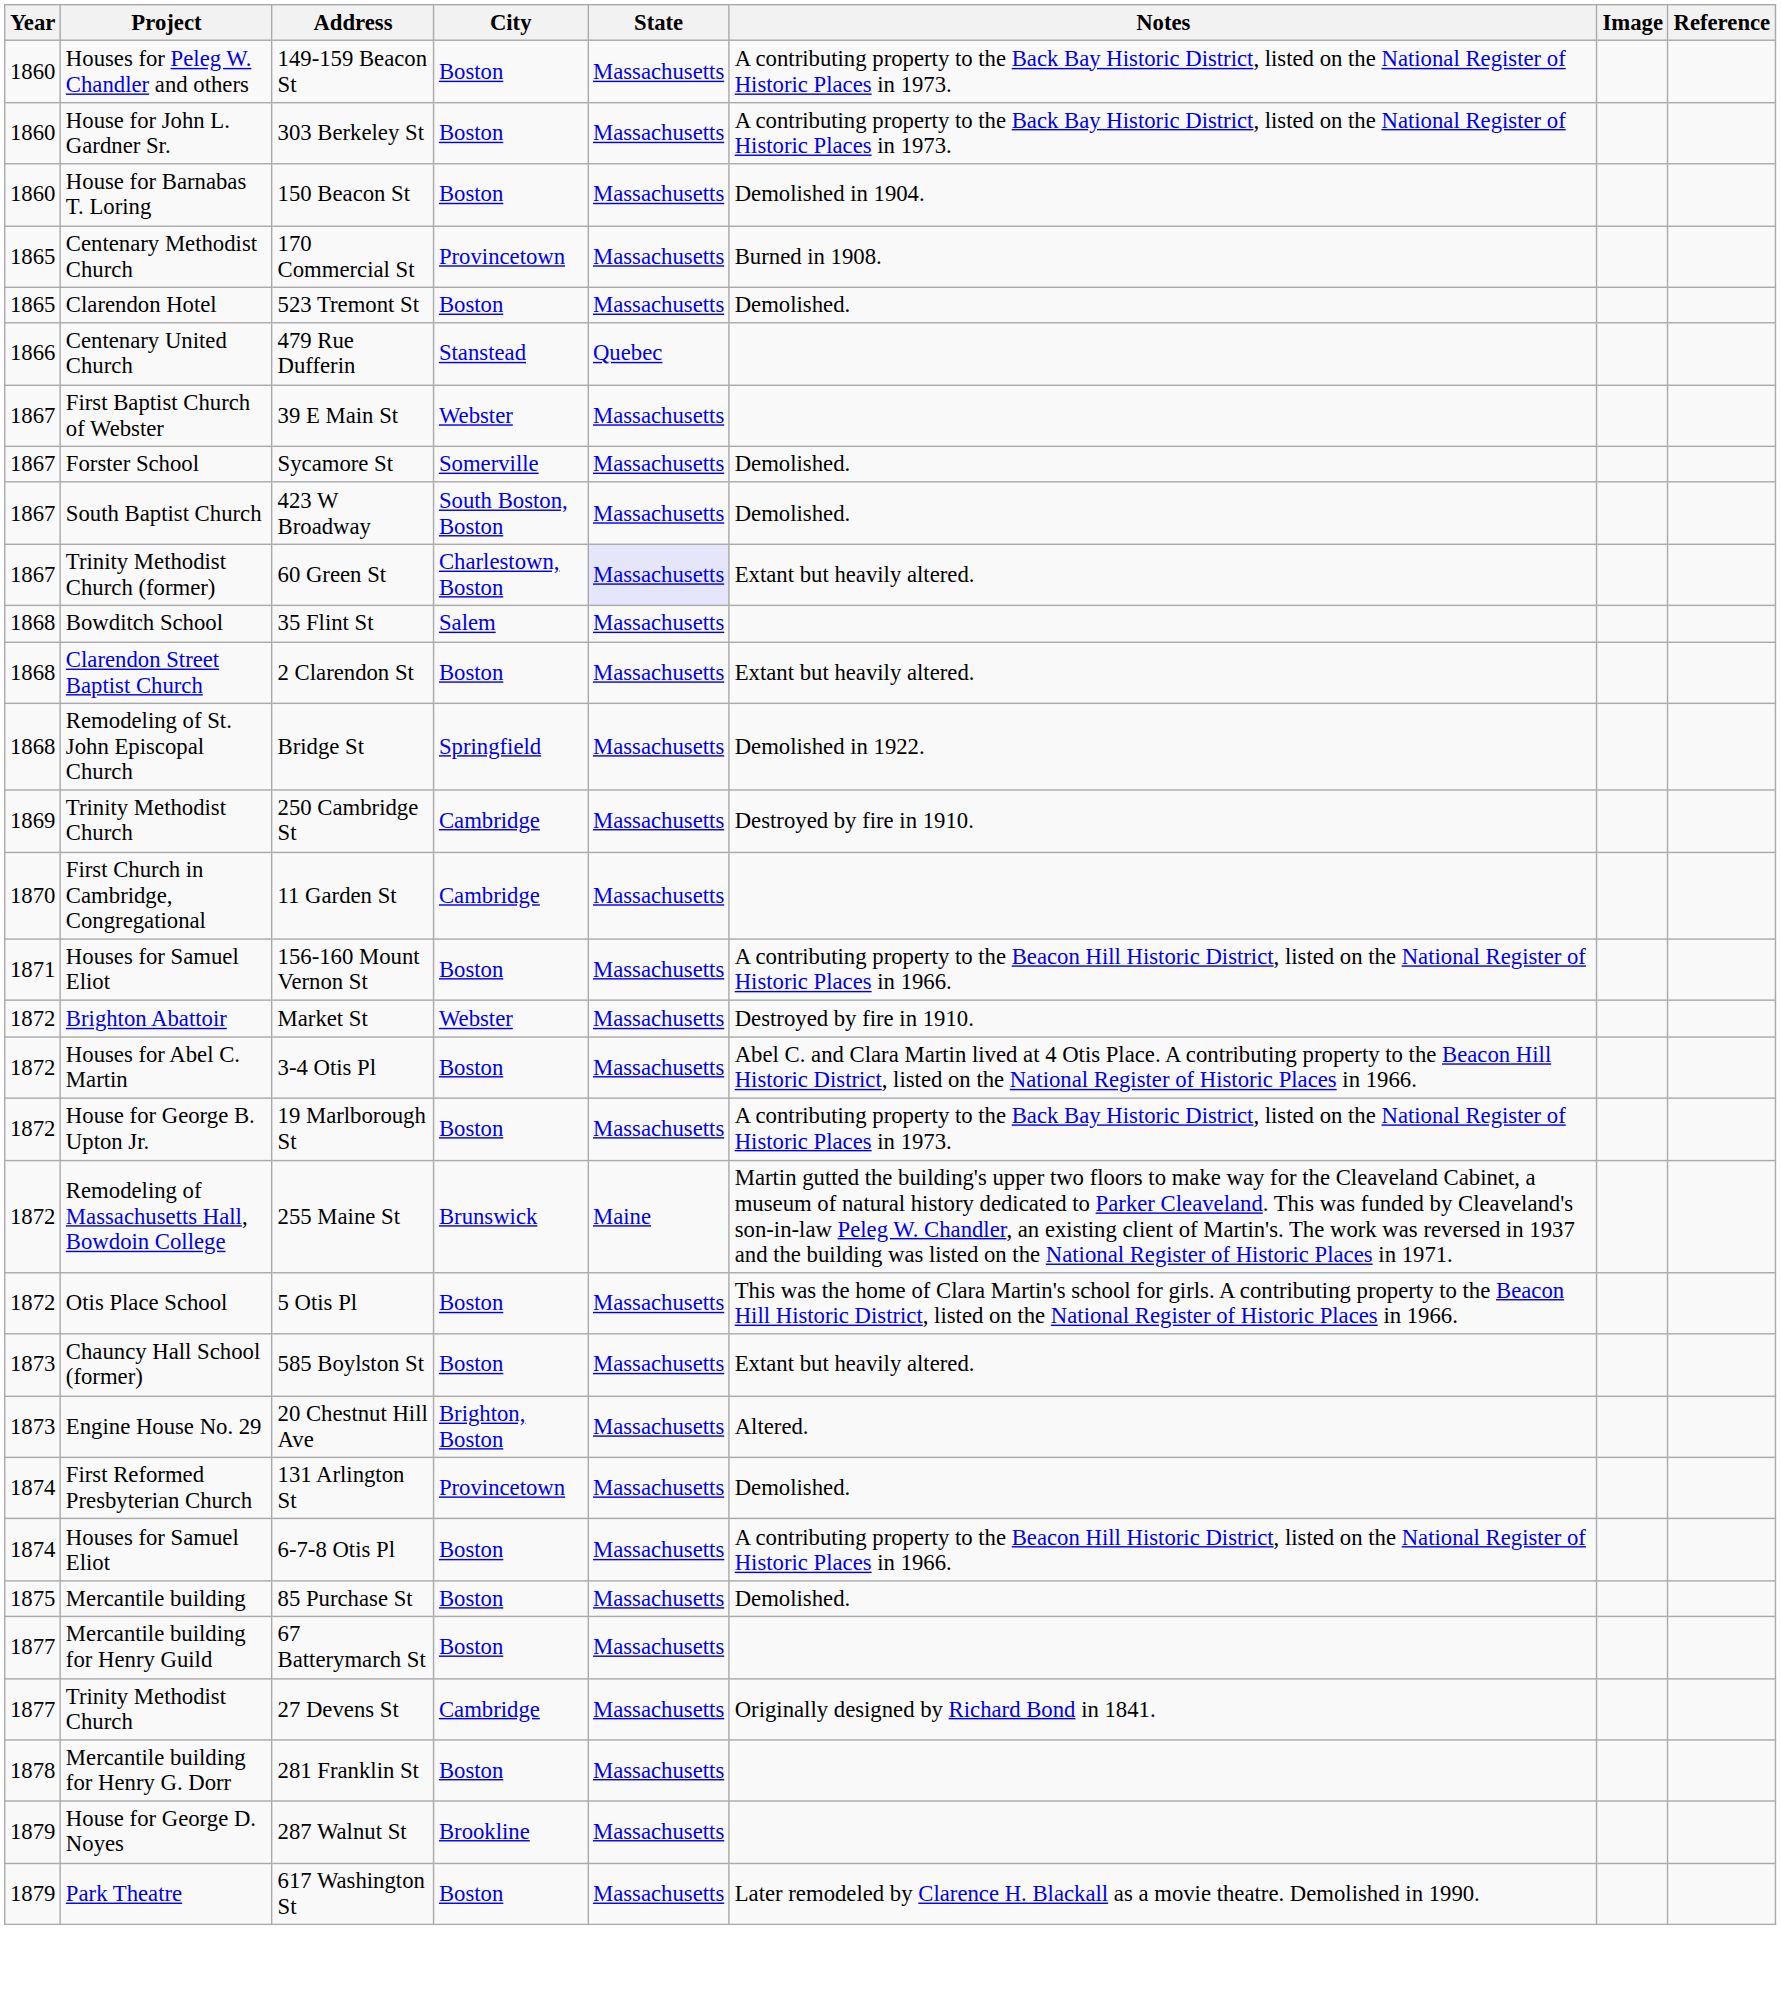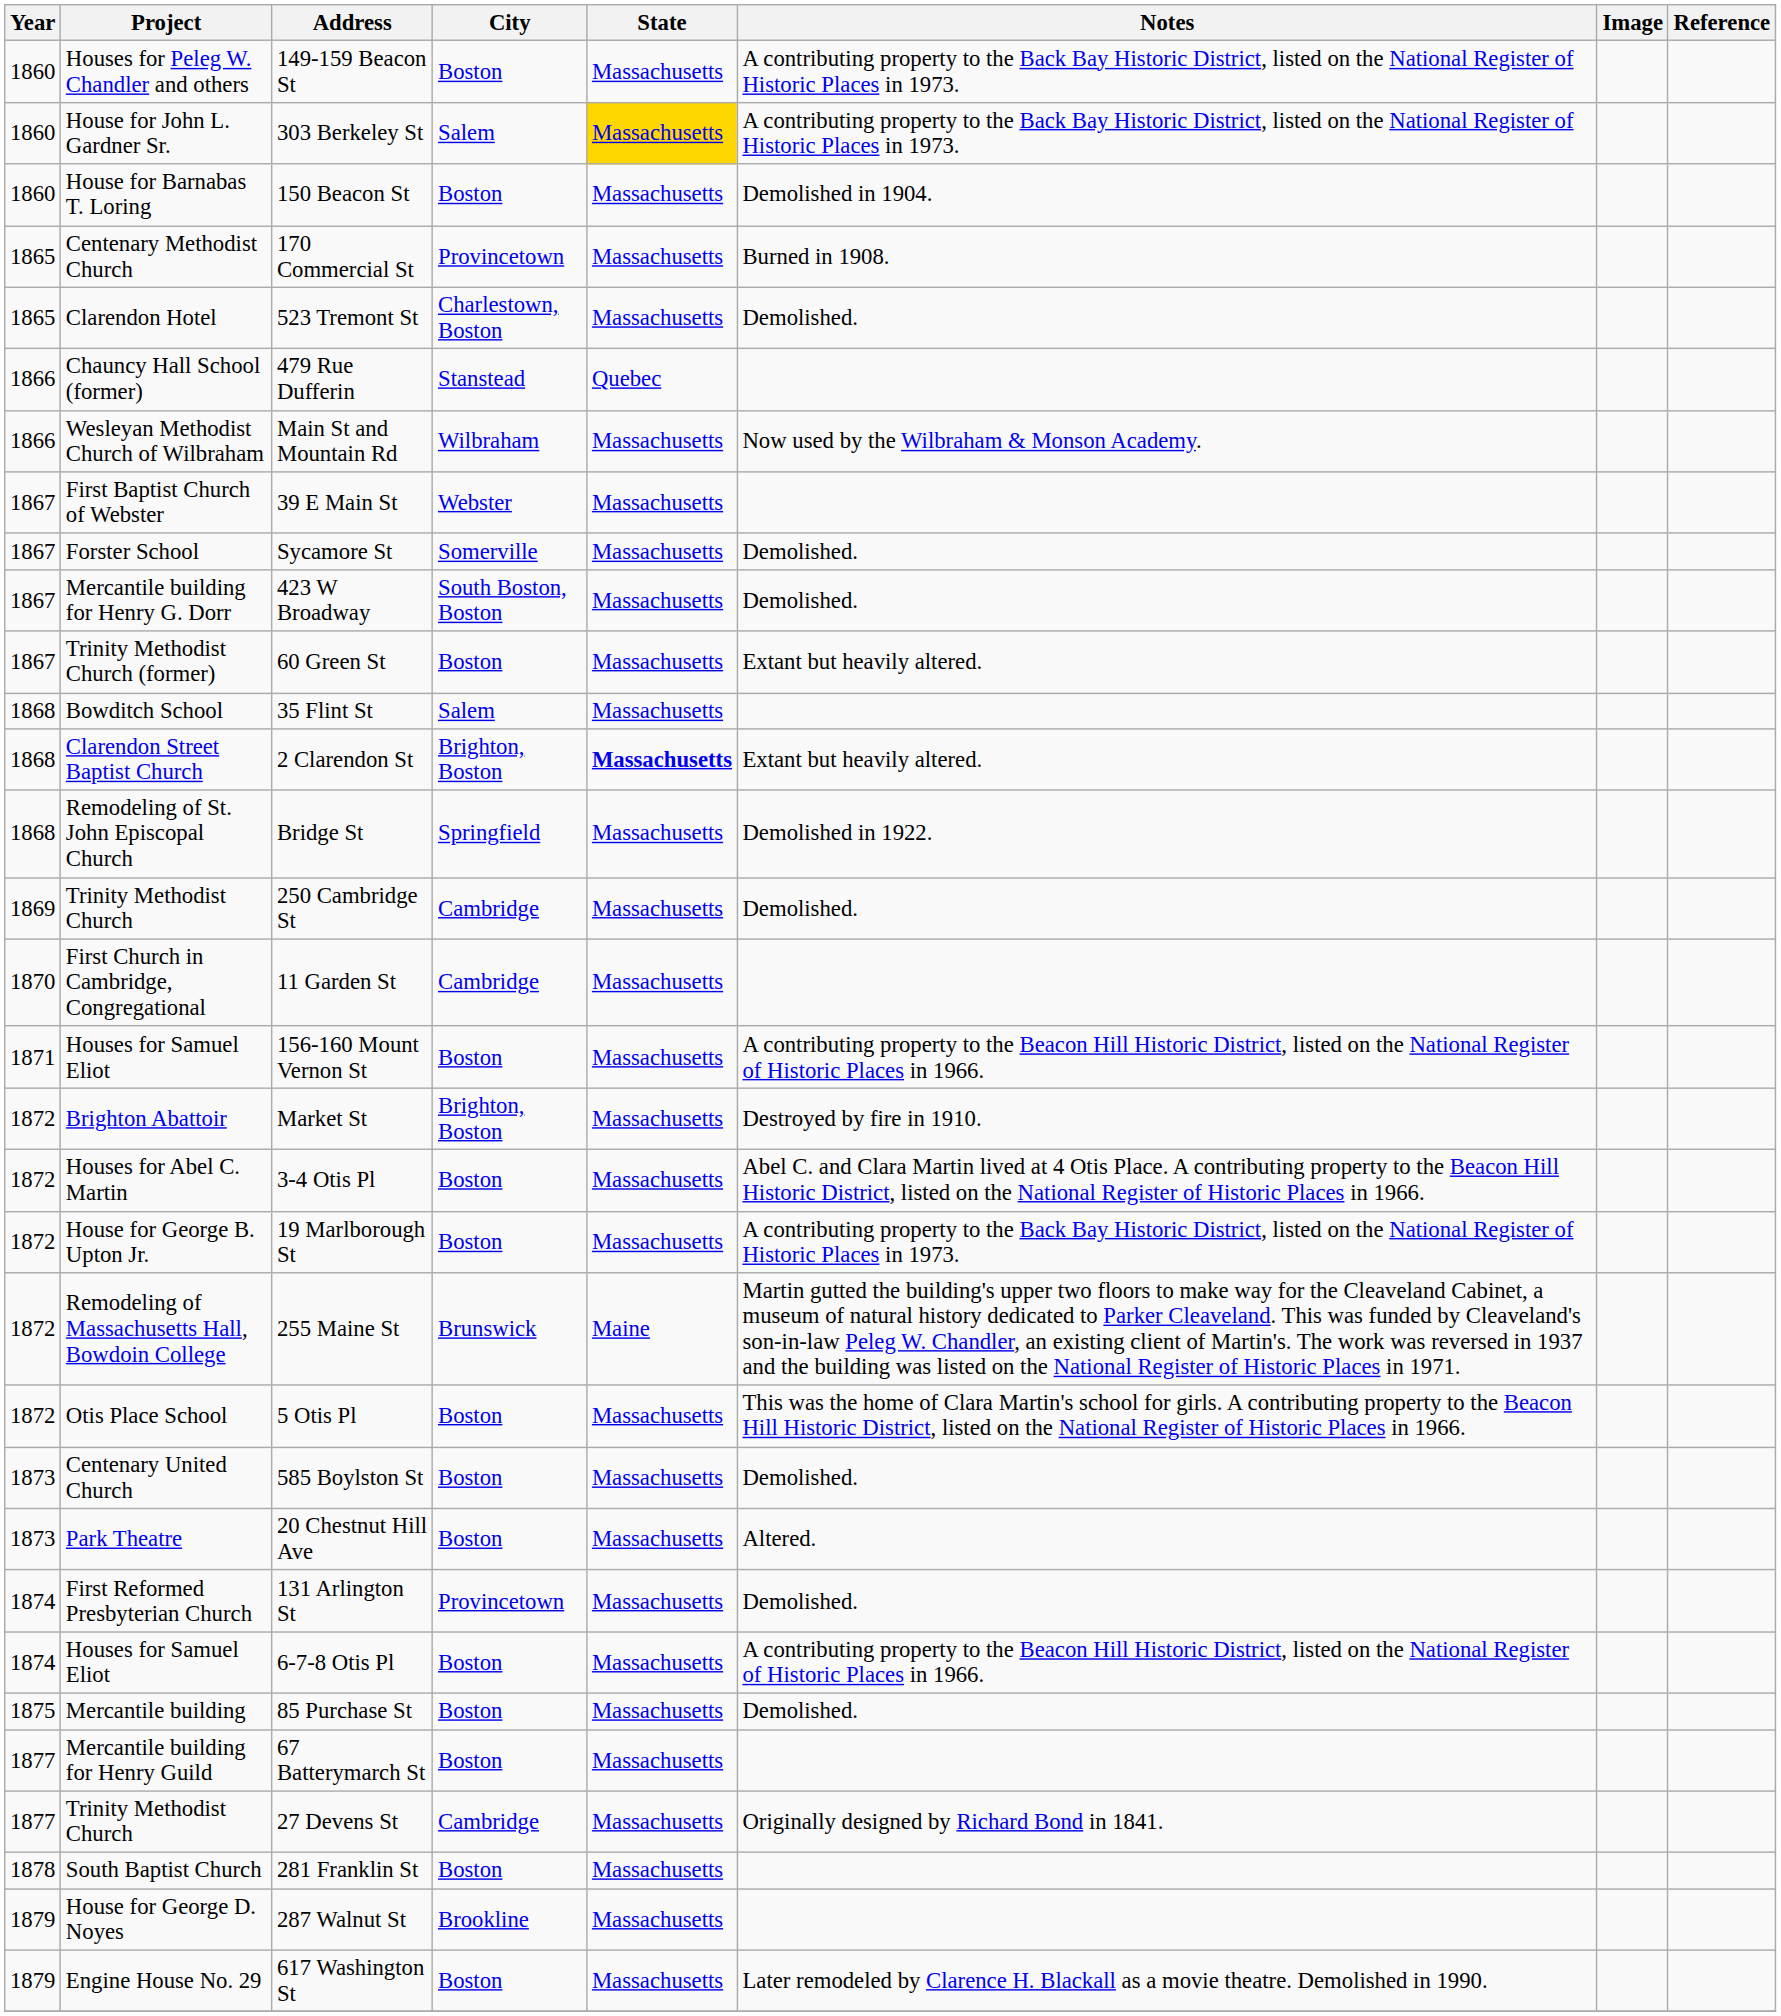303 Berkeley St | City: Boston -> Salem
303 Berkeley St | State: no background -> gold background
523 Tremont St | City: Boston -> Charlestown, Boston
479 Rue Dufferin | Project: Centenary United Church -> Chauncy Hall School (former)
+ row: 1866 | Wesleyan Methodist Church of Wilbraham | Main St and Mountain Rd | Wilbraham | Massachusetts | Now used by the Wilbraham & Monson Academy.
423 W Broadway | Project: South Baptist Church -> Mercantile building for Henry G. Dorr
60 Green St | City: Charlestown, Boston -> Boston
60 Green St | State: lavender background -> no background
2 Clarendon St | City: Boston -> Brighton, Boston
2 Clarendon St | State: normal -> bold
250 Cambridge St | Notes: Destroyed by fire in 1910. -> Demolished.
Market St | City: Webster -> Brighton, Boston
585 Boylston St | Project: Chauncy Hall School (former) -> Centenary United Church
585 Boylston St | Notes: Extant but heavily altered. -> Demolished.
20 Chestnut Hill Ave | Project: Engine House No. 29 -> Park Theatre
20 Chestnut Hill Ave | City: Brighton, Boston -> Boston
281 Franklin St | Project: Mercantile building for Henry G. Dorr -> South Baptist Church
617 Washington St | Project: Park Theatre -> Engine House No. 29
